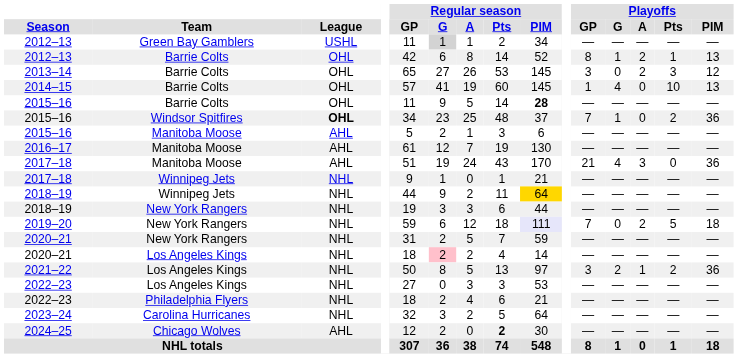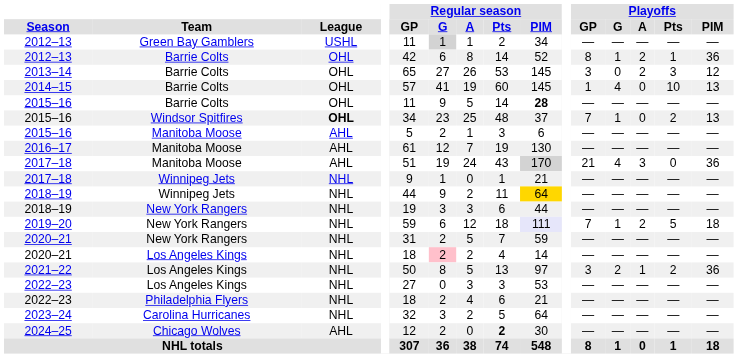2012–13 / Barrie Colts | Playoffs / PIM: 13 -> 36
2015–16 / Windsor Spitfires | Playoffs / PIM: 36 -> 13
2017–18 / Manitoba Moose | Regular season / PIM: no background -> lightgrey background
2019–20 | Playoffs / G: 0 -> 1
